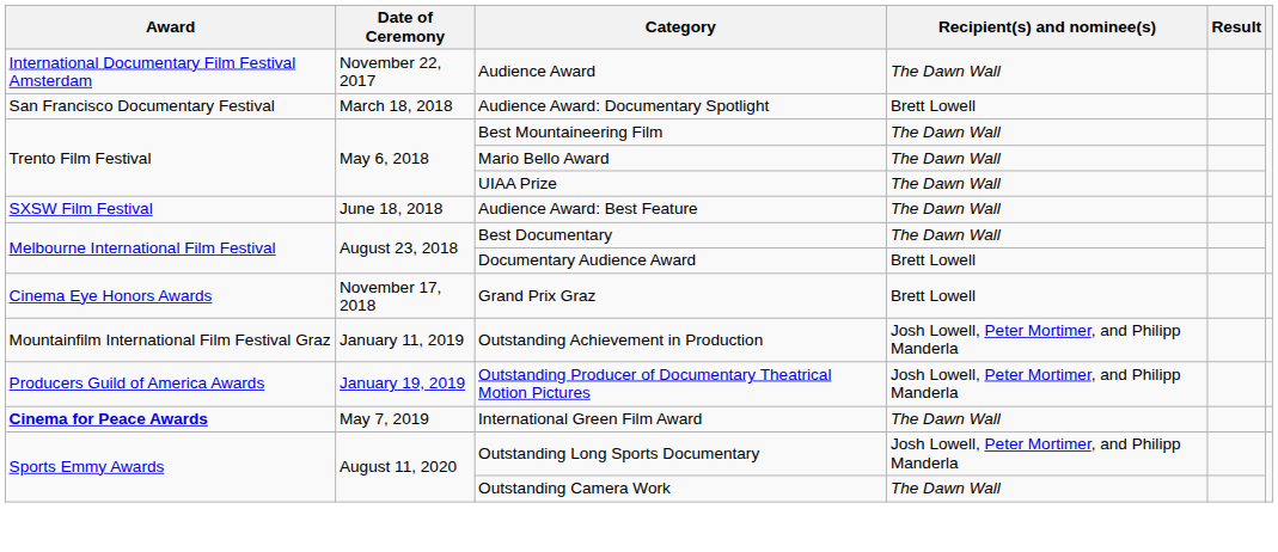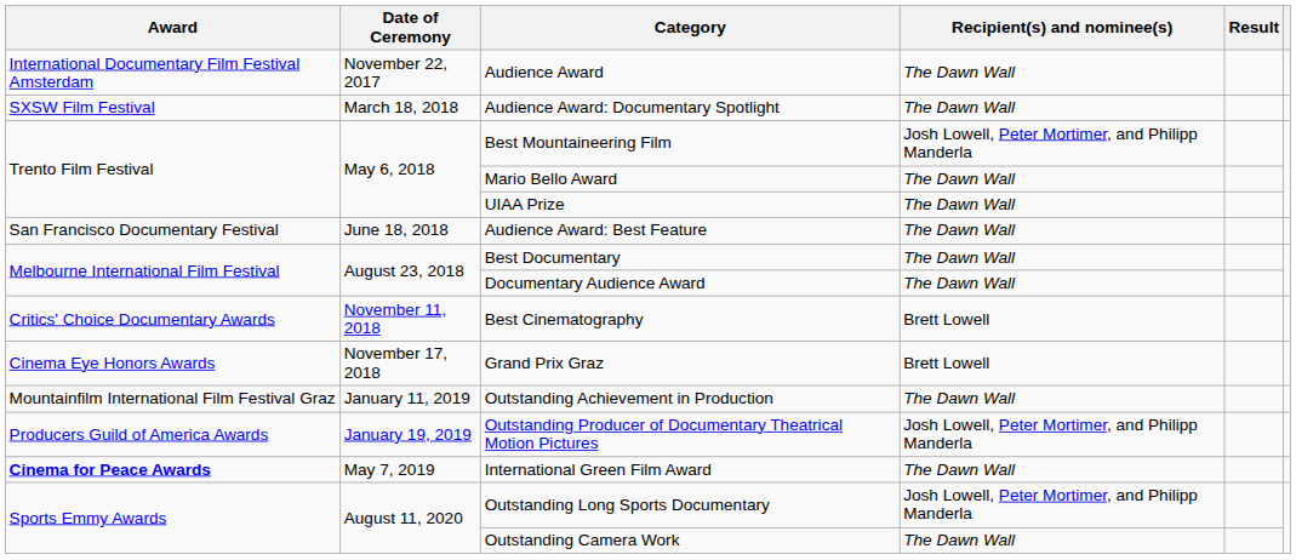Audience Award: Documentary Spotlight | Award: San Francisco Documentary Festival -> SXSW Film Festival
Audience Award: Documentary Spotlight | Recipient(s) and nominee(s): Brett Lowell -> The Dawn Wall
Best Mountaineering Film | Recipient(s) and nominee(s): The Dawn Wall -> Josh Lowell, Peter Mortimer, and Philipp Manderla
Audience Award: Best Feature | Award: SXSW Film Festival -> San Francisco Documentary Festival
Documentary Audience Award | Recipient(s) and nominee(s): Brett Lowell -> The Dawn Wall
+ row: Critics' Choice Documentary Awards | November 11, 2018 | Best Cinematography | Brett Lowell
Outstanding Achievement in Production | Recipient(s) and nominee(s): Josh Lowell, Peter Mortimer, and Philipp Manderla -> The Dawn Wall
